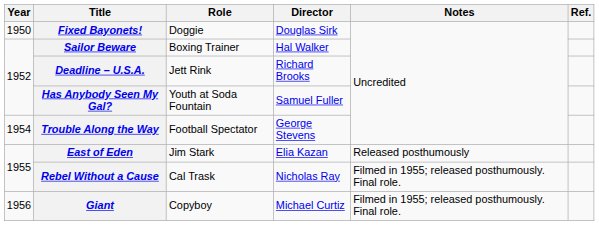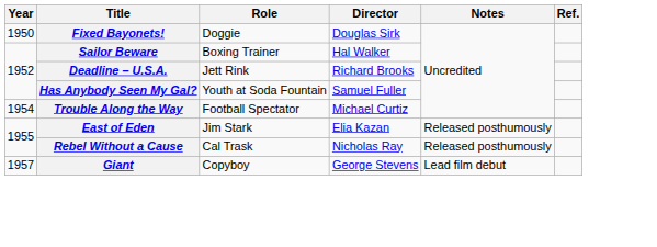Trouble Along the Way | Director: George Stevens -> Michael Curtiz
Rebel Without a Cause | Notes: Filmed in 1955; released posthumously. Final role. -> Released posthumously
Giant | Year: 1956 -> 1957
Giant | Director: Michael Curtiz -> George Stevens
Giant | Notes: Filmed in 1955; released posthumously. Final role. -> Lead film debut
